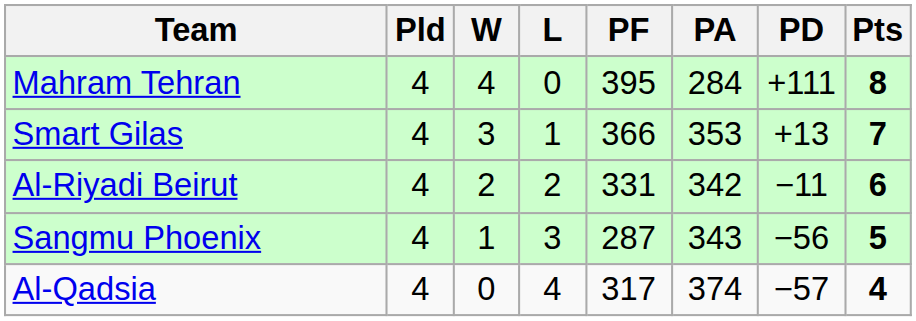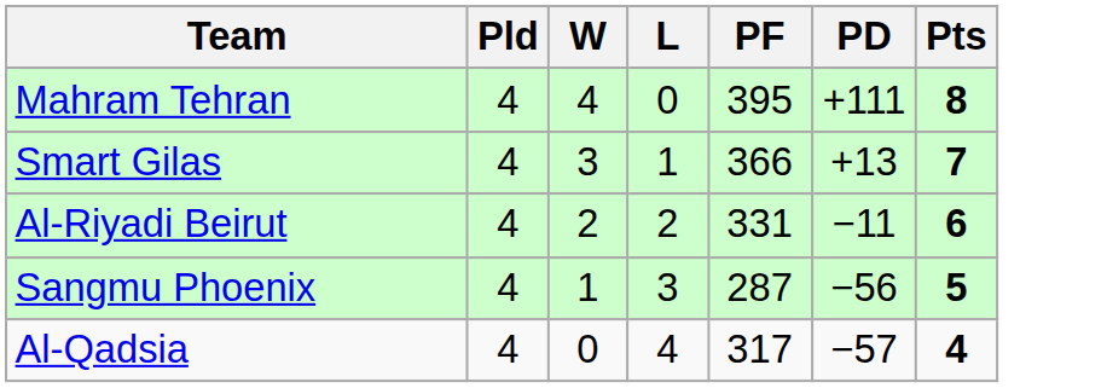- column: PA | 284 | 353 | 342 | 343 | 374
